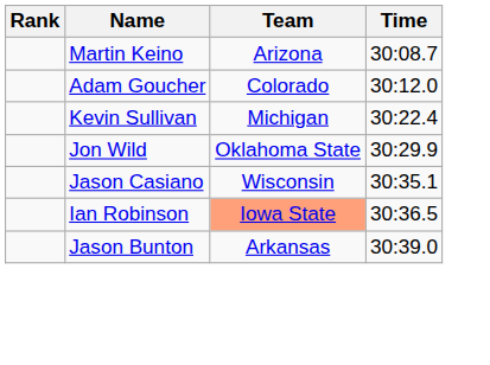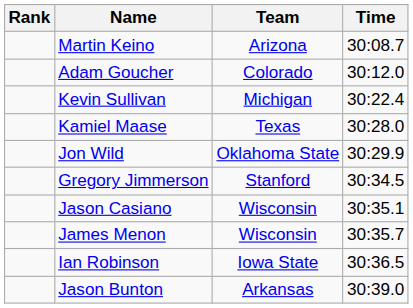+ row: Kamiel Maase | Texas | 30:28.0
+ row: Gregory Jimmerson | Stanford | 30:34.5
+ row: James Menon | Wisconsin | 30:35.7
Ian Robinson | Team: lightsalmon background -> no background
